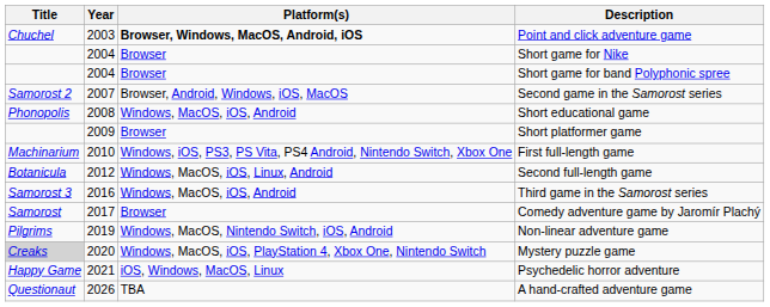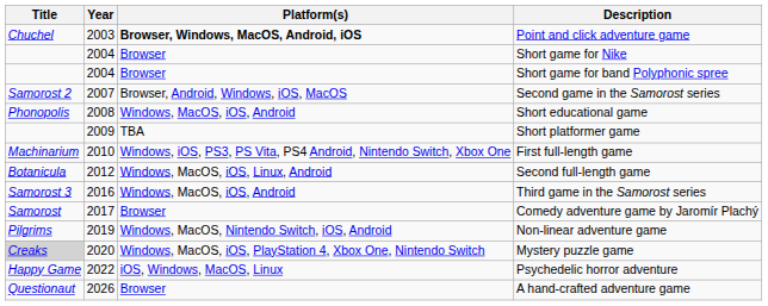Short platformer game | Platform(s): Browser -> TBA
Psychedelic horror adventure | Year: 2021 -> 2022
A hand-crafted adventure game | Platform(s): TBA -> Browser
